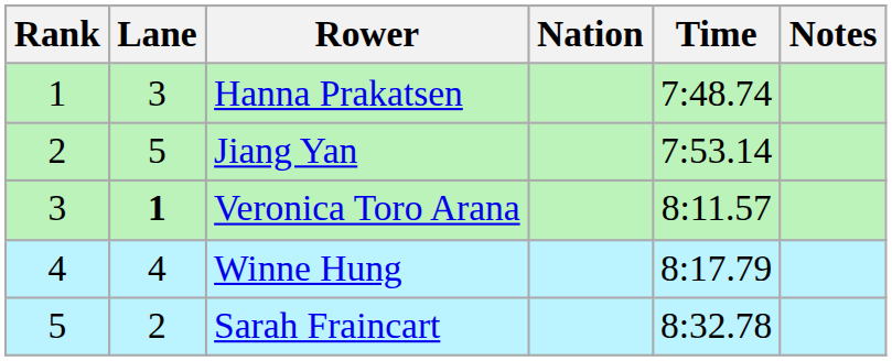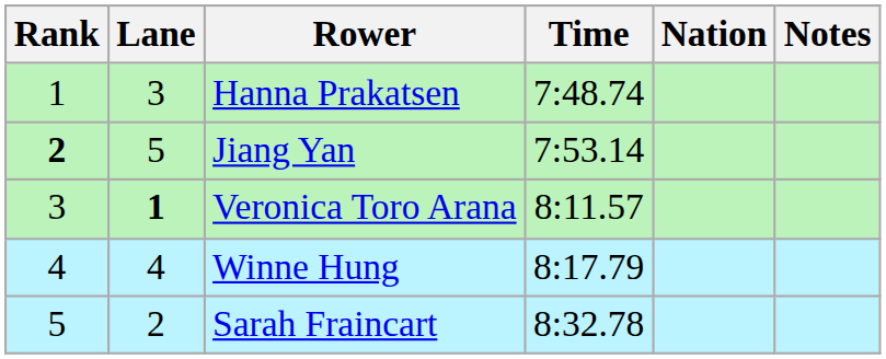columns swapped: Nation <-> Time
Jiang Yan | Rank: normal -> bold
